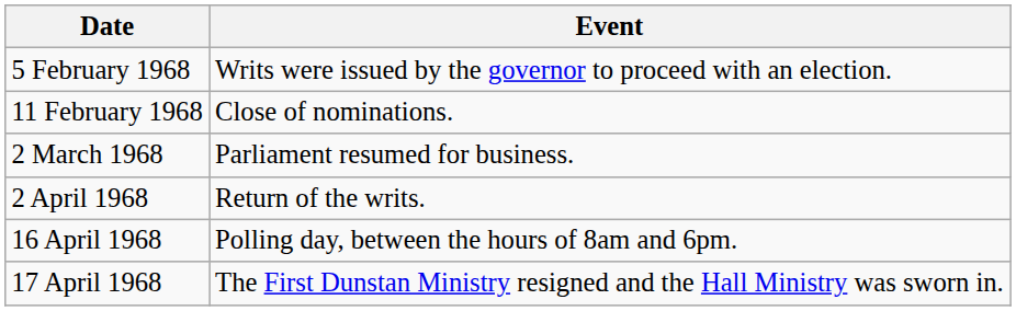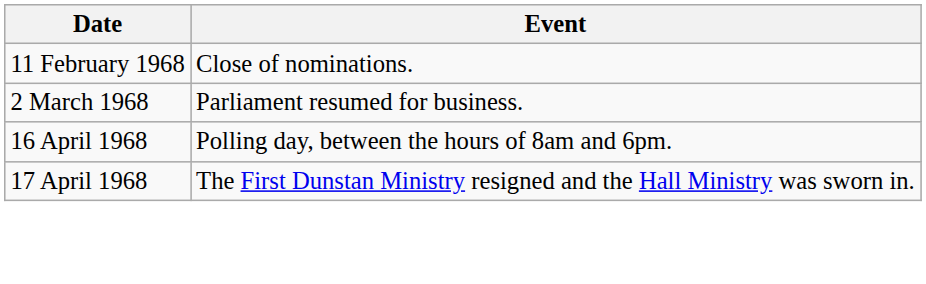- row: 5 February 1968 | Writs were issued by the governor to proceed with an election.
- row: 2 April 1968 | Return of the writs.
